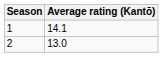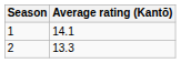2 | Average rating (Kantō): 13.0 -> 13.3
